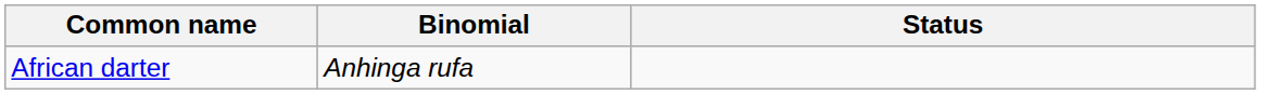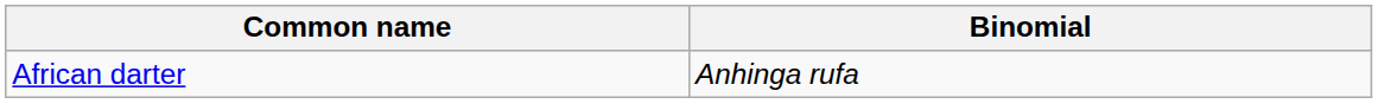- column: Status
